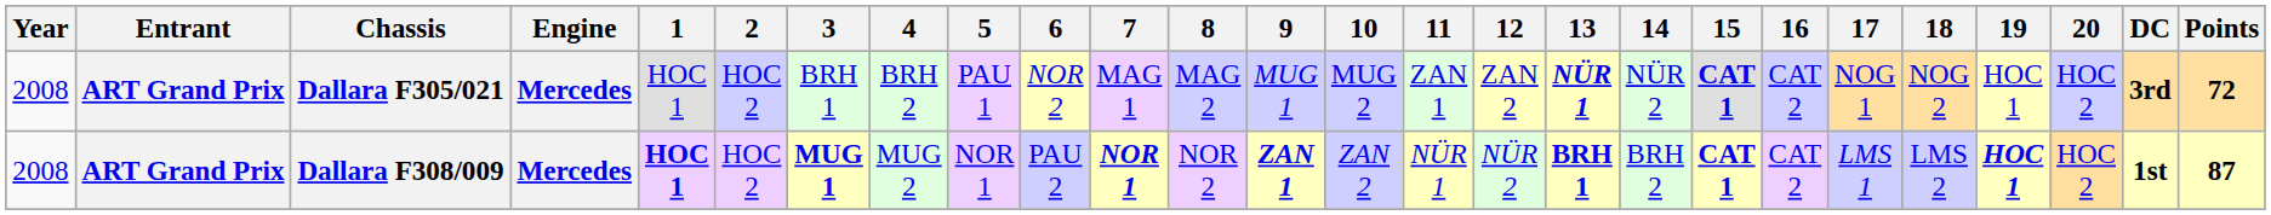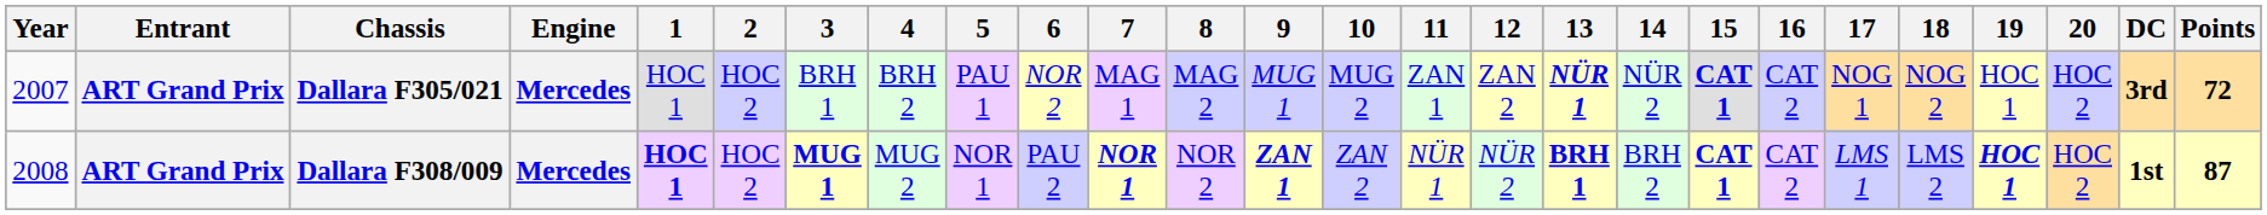Dallara F305/021 | Year: 2008 -> 2007
